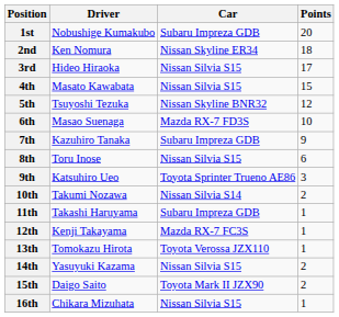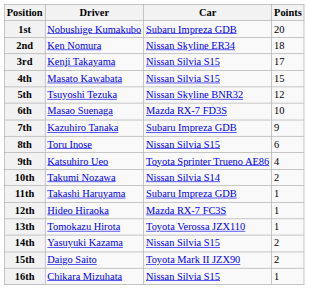3rd | Driver: Hideo Hiraoka -> Kenji Takayama
9th | Points: 3 -> 4
12th | Driver: Kenji Takayama -> Hideo Hiraoka
